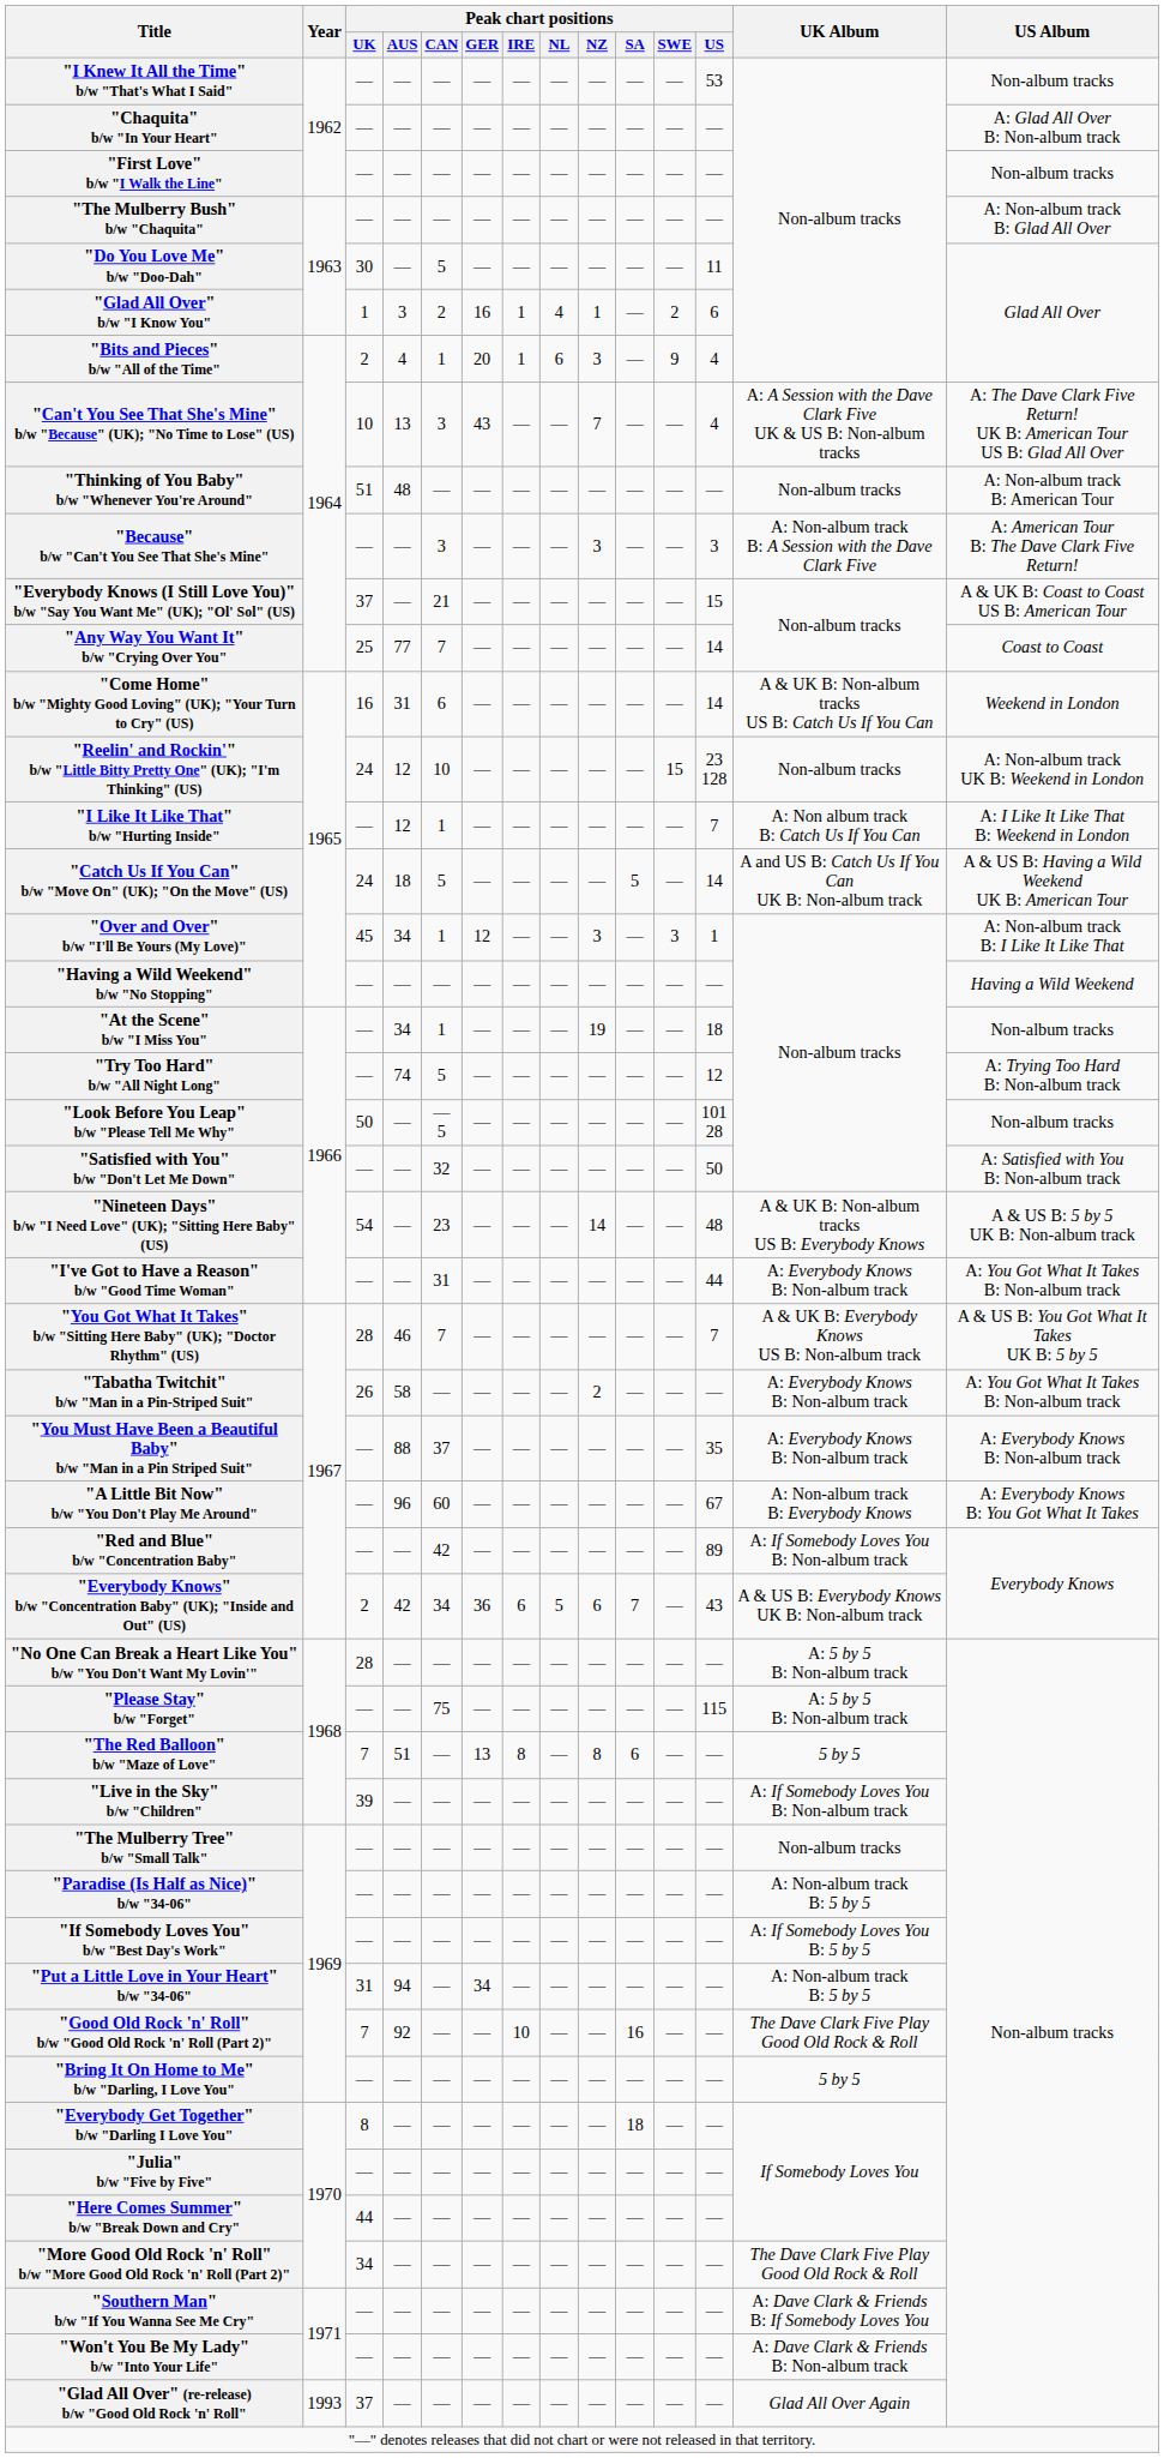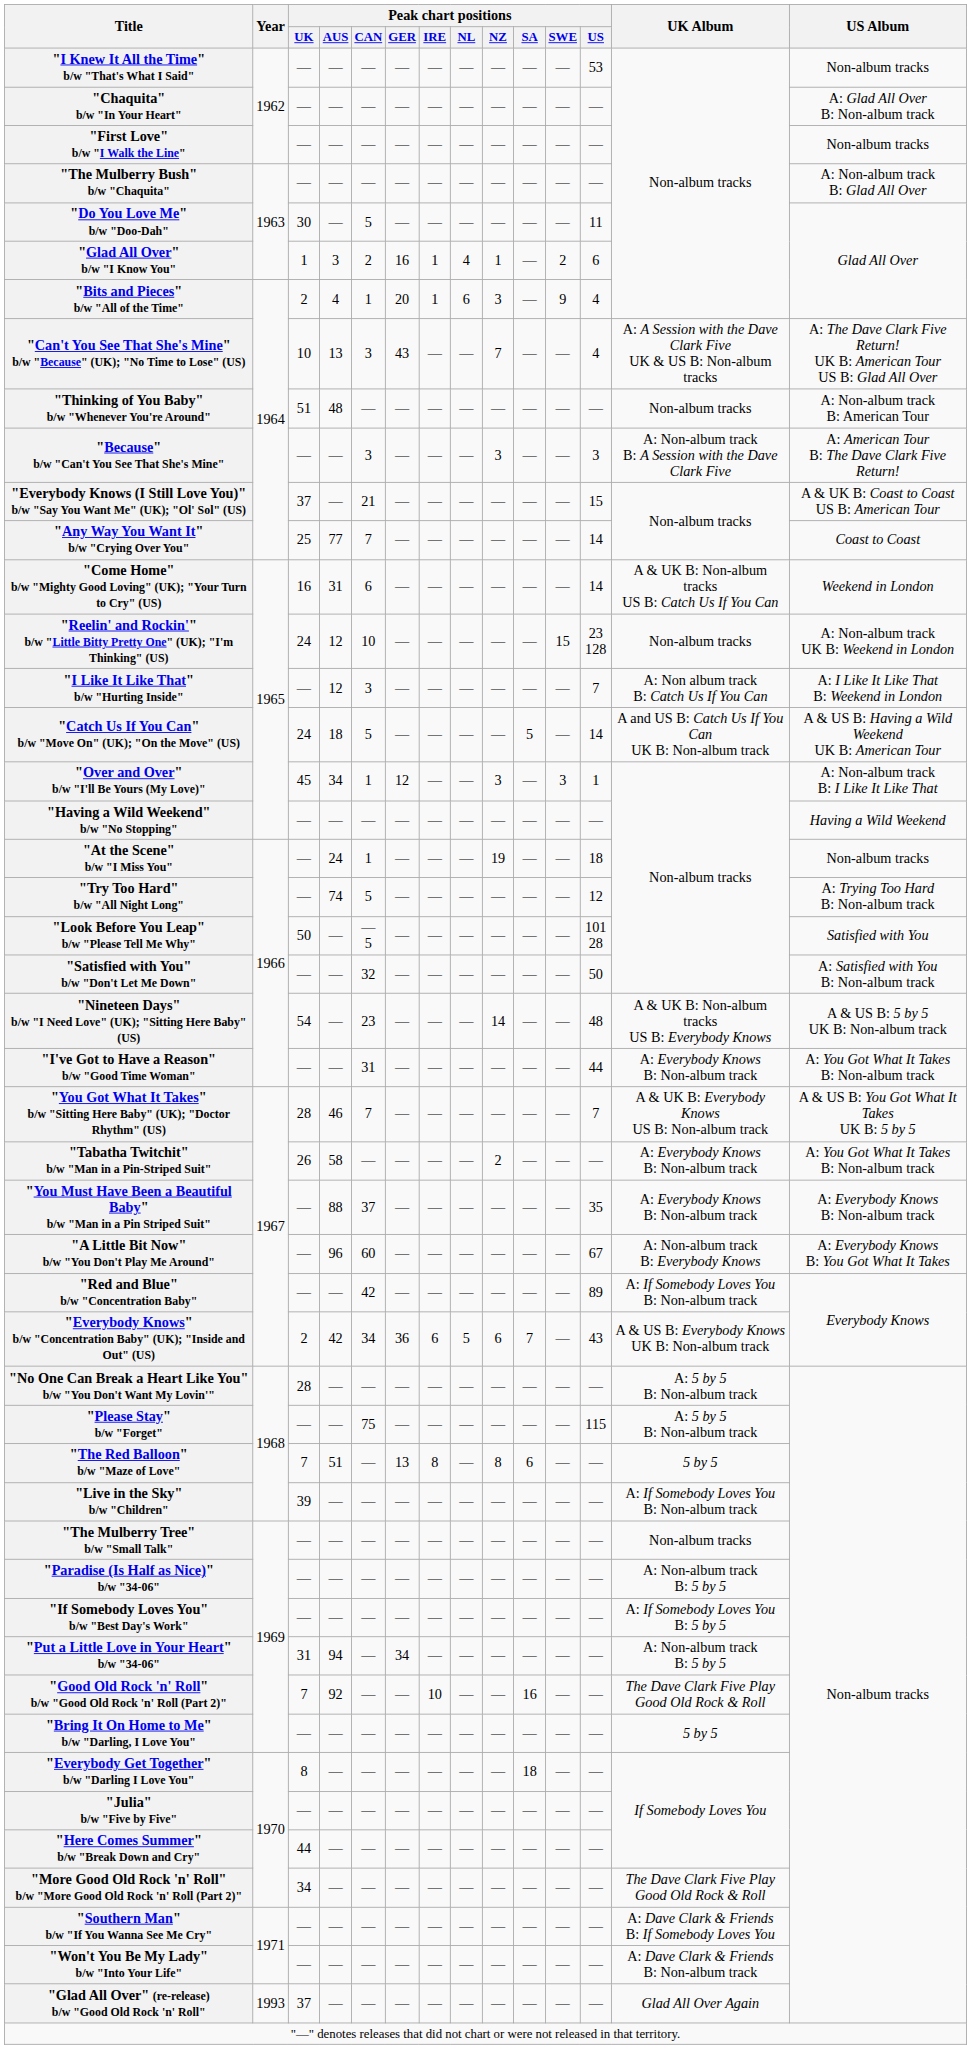"I Like It Like That" b/w "Hurting Inside" | Peak chart positions / CAN: 1 -> 3
"At the Scene" b/w "I Miss You" | Peak chart positions / AUS: 34 -> 24
"Look Before You Leap" b/w "Please Tell Me Why" | US Album: Non-album tracks -> Satisfied with You
